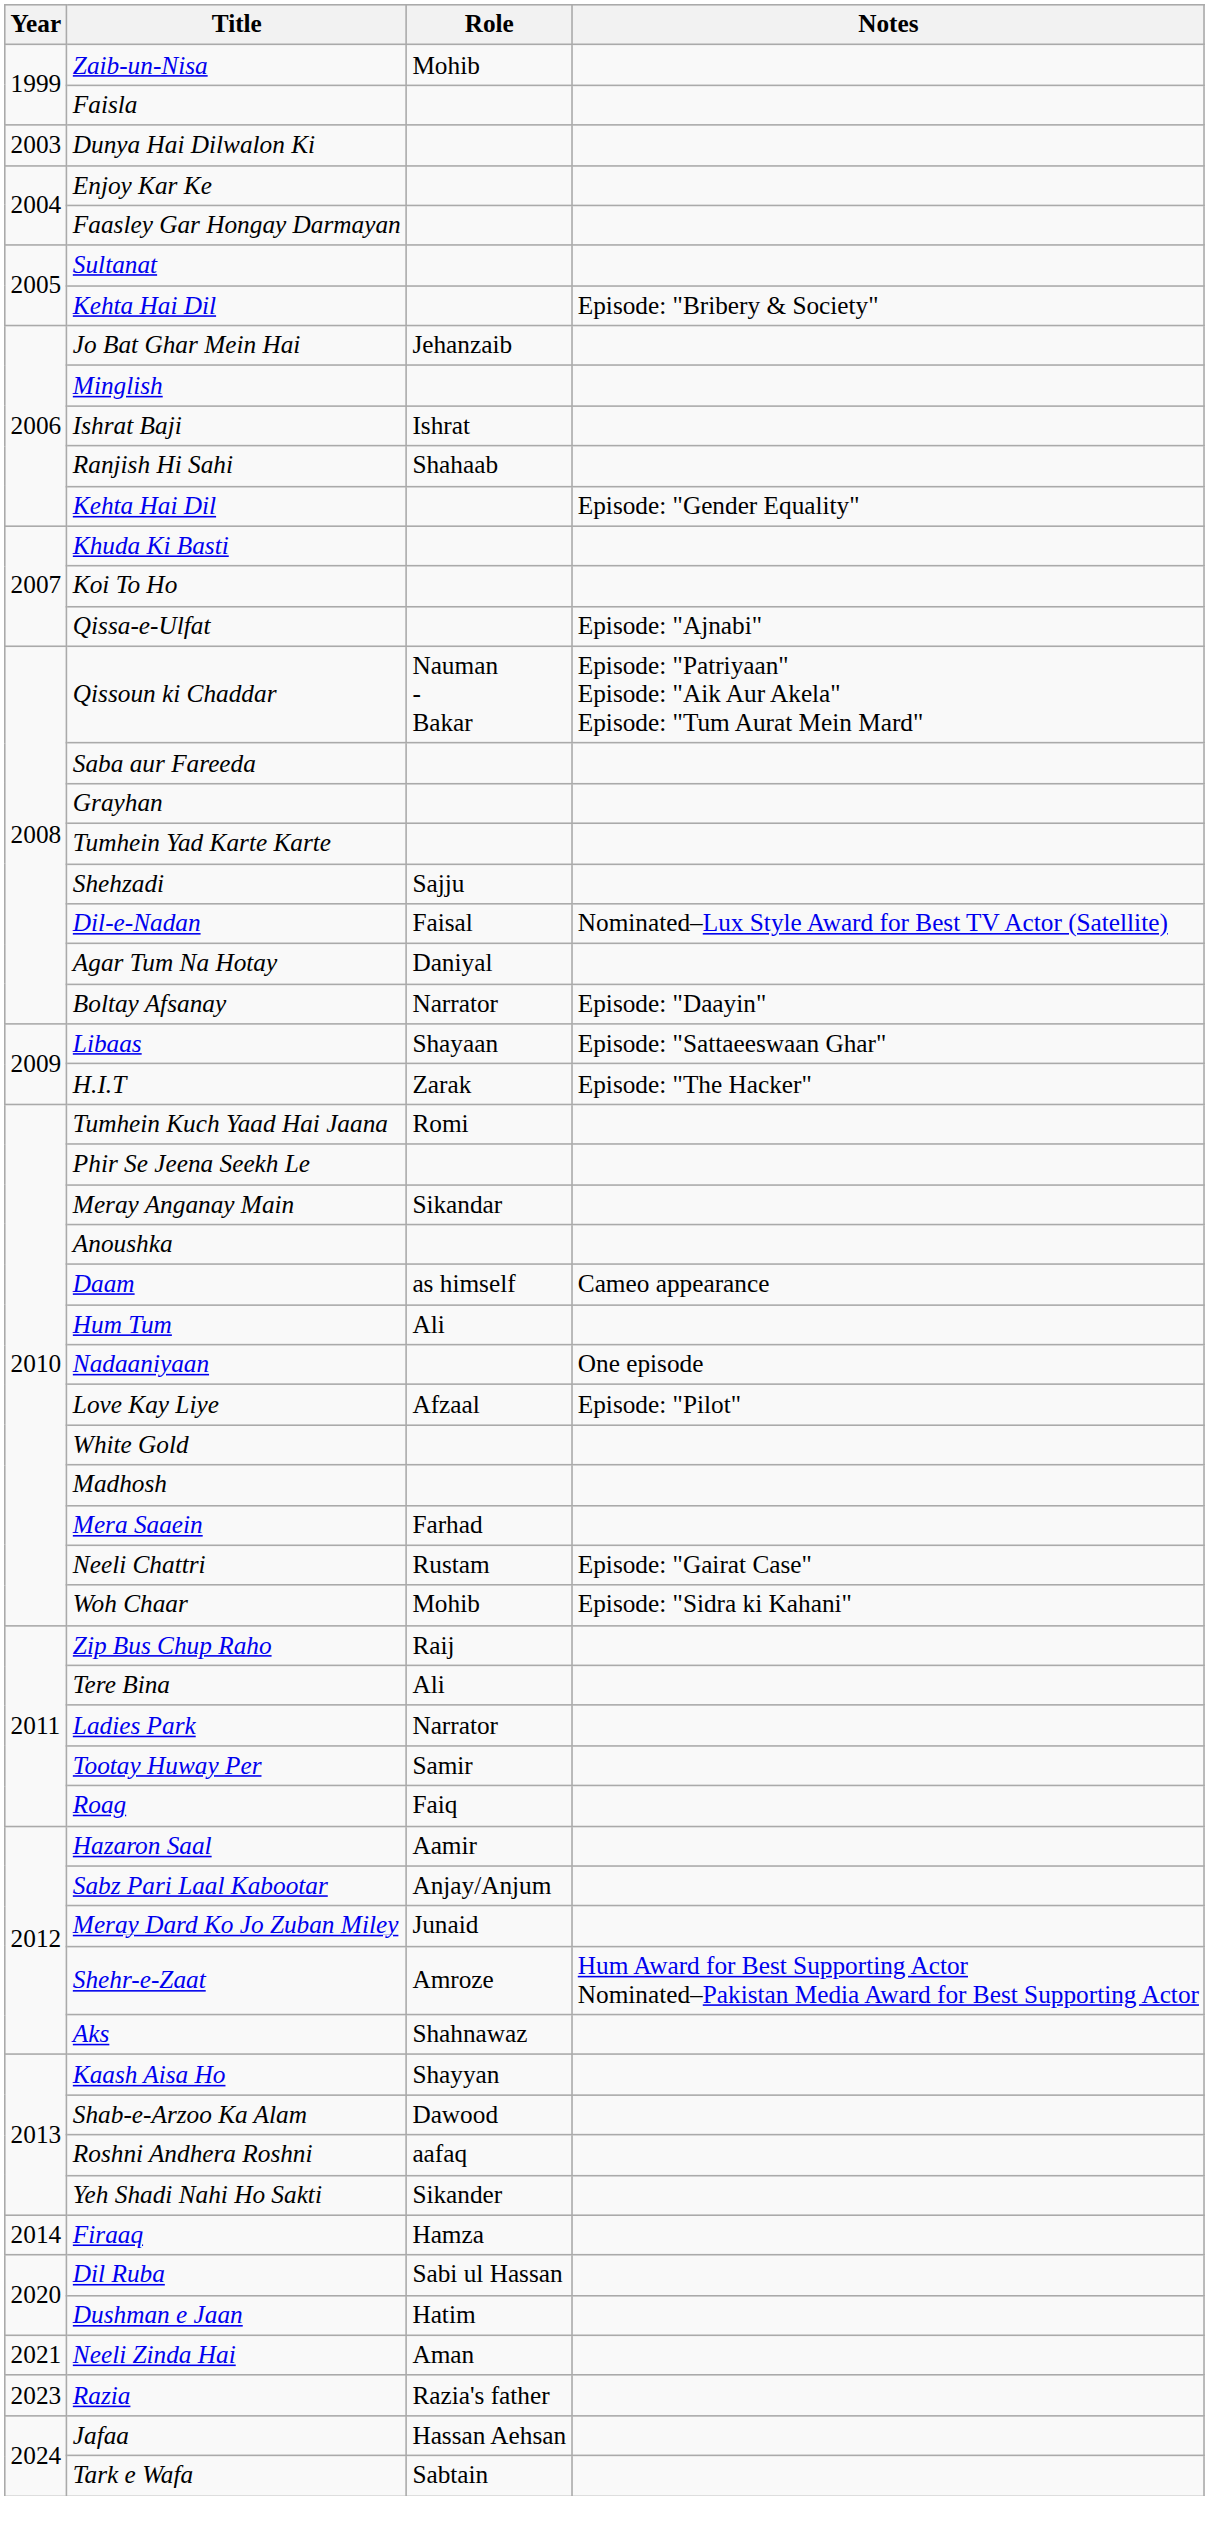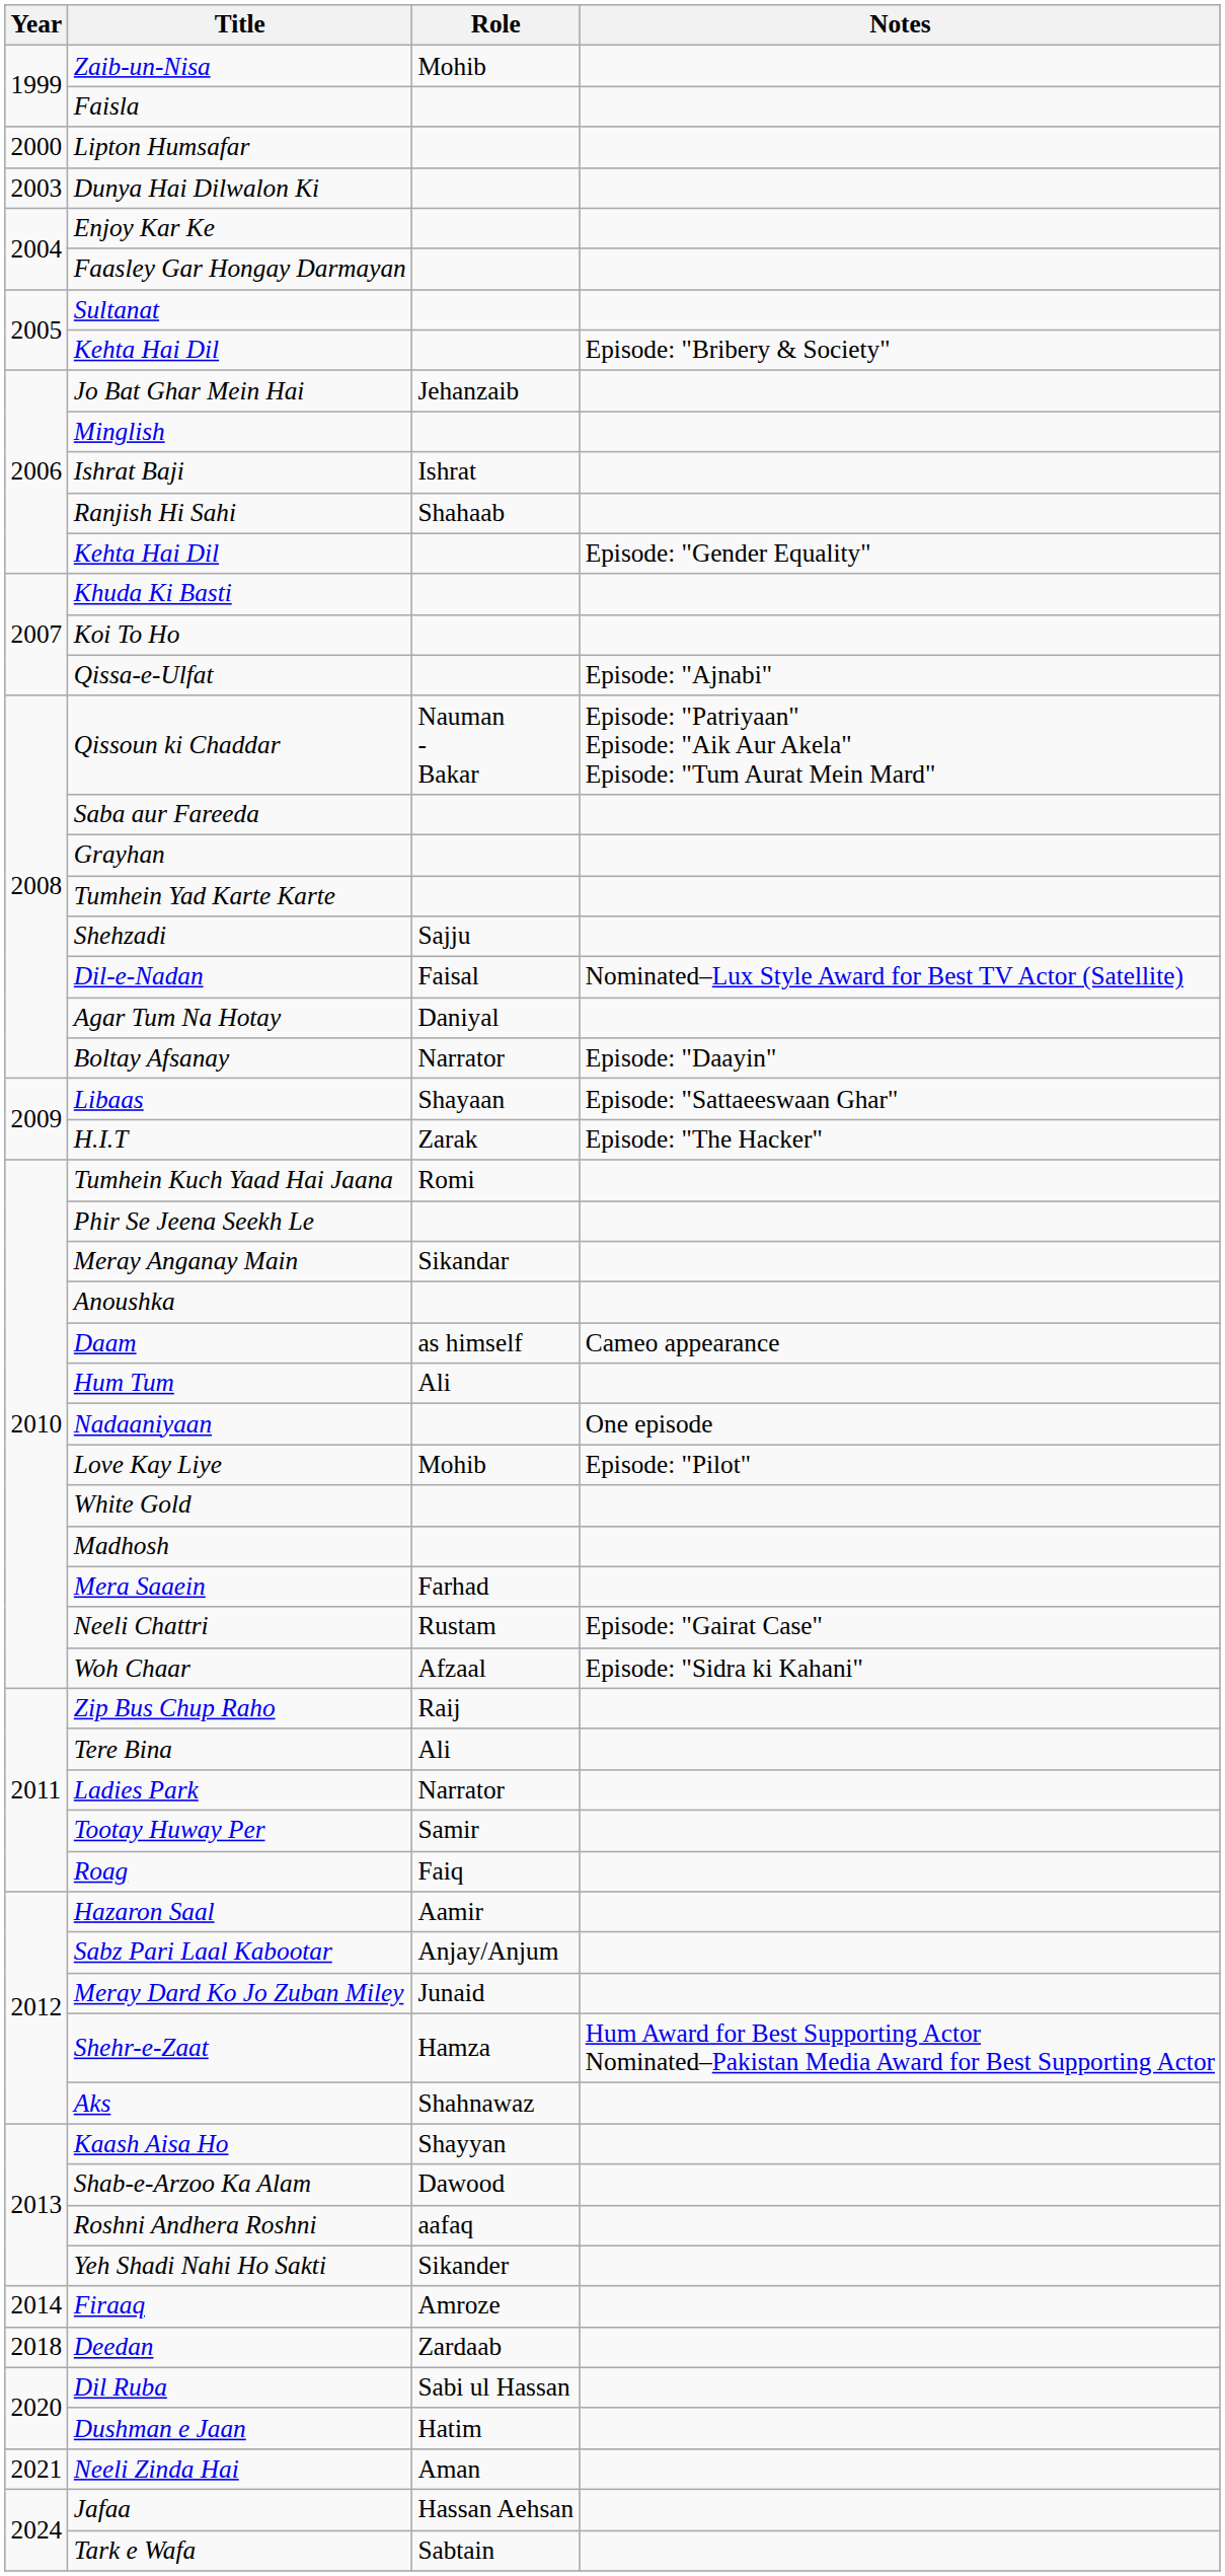+ row: 2000 | Lipton Humsafar
Love Kay Liye | Role: Afzaal -> Mohib
Woh Chaar | Role: Mohib -> Afzaal
Shehr-e-Zaat | Role: Amroze -> Hamza
Firaaq | Role: Hamza -> Amroze
+ row: 2018 | Deedan | Zardaab
- row: 2023 | Razia | Razia's father
